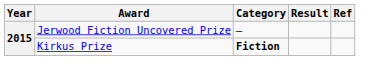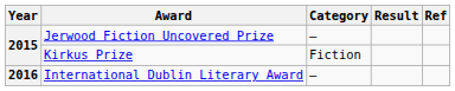Kirkus Prize | Category: bold -> normal
+ row: 2016 | International Dublin Literary Award | —
